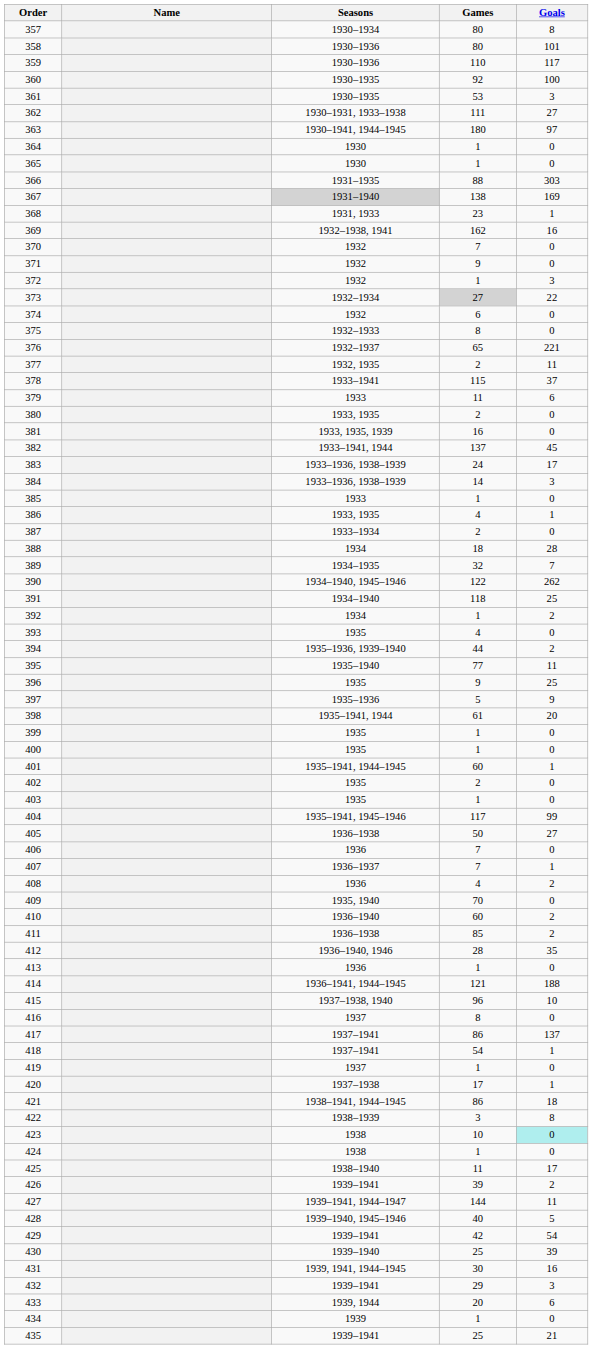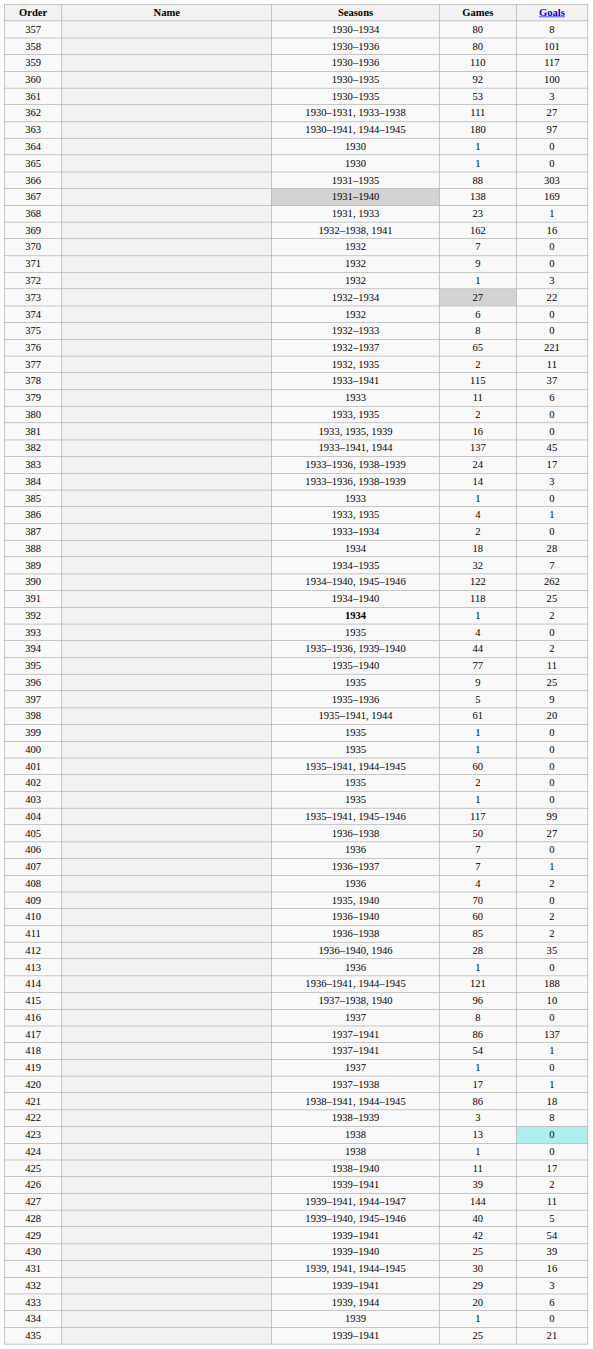392 | Seasons: normal -> bold
401 | Goals: 1 -> 0
423 | Games: 10 -> 13
